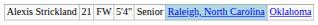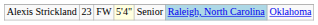Alexis Strickland | column 2: 21 -> 23
Alexis Strickland | column 4: no background -> lightyellow background
